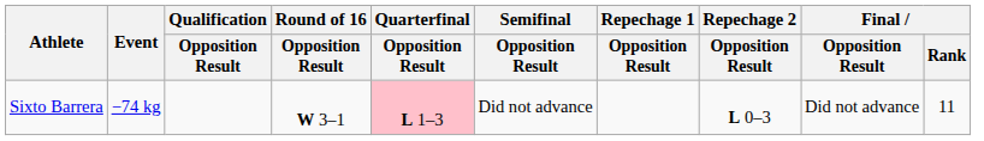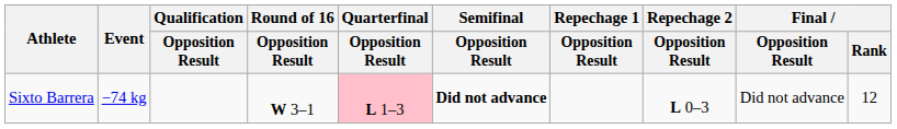Sixto Barrera | Semifinal / Opposition Result: normal -> bold
Sixto Barrera | Final / Rank: 11 -> 12
